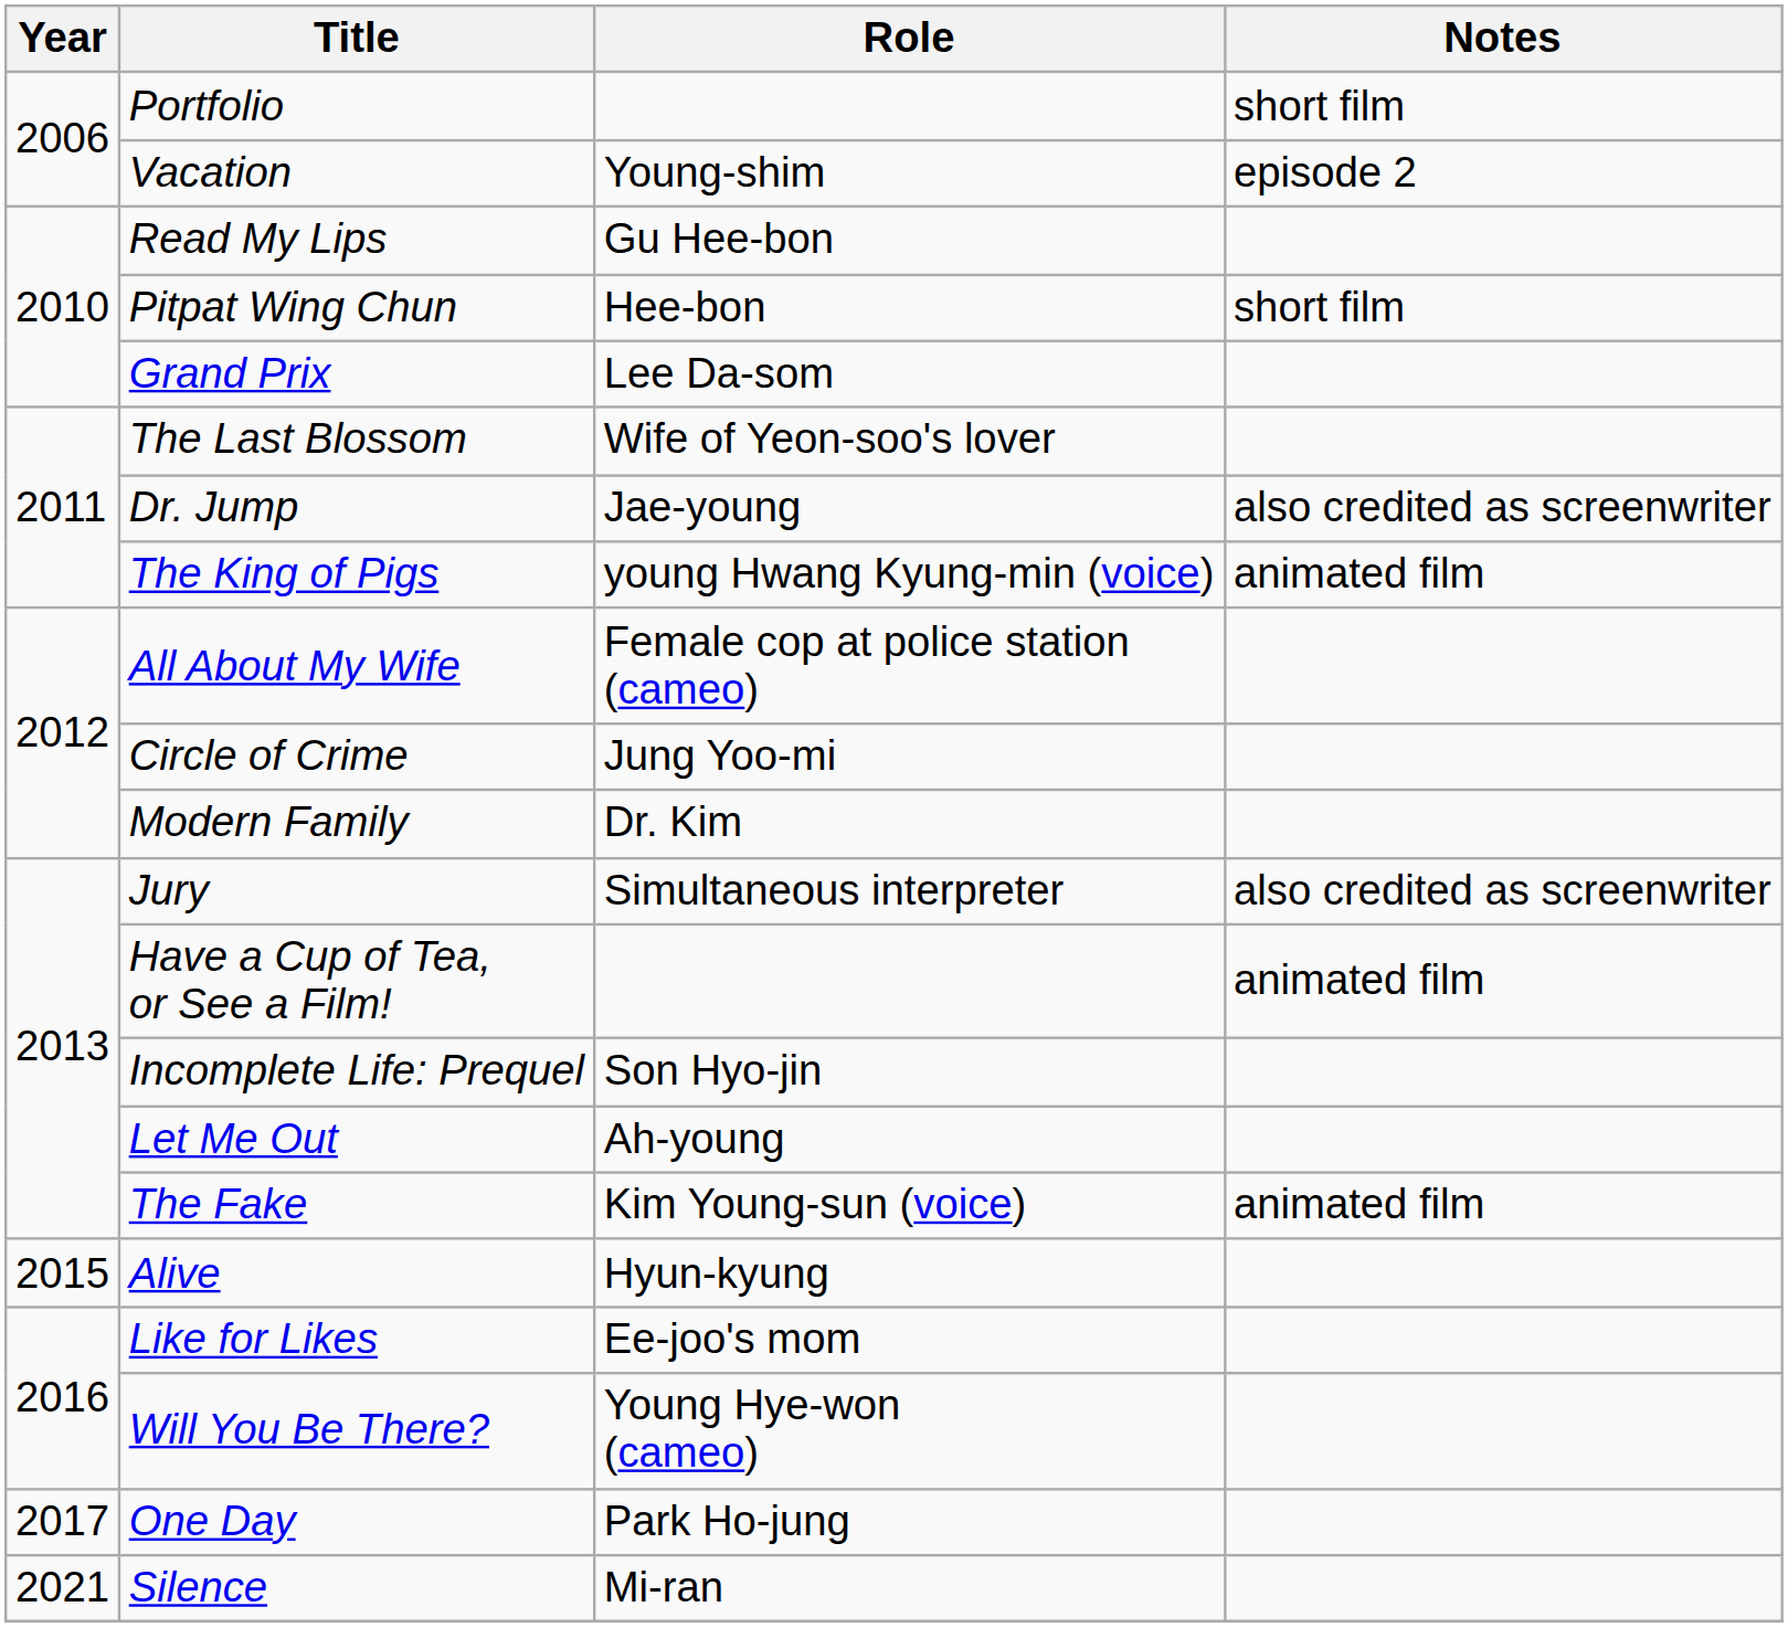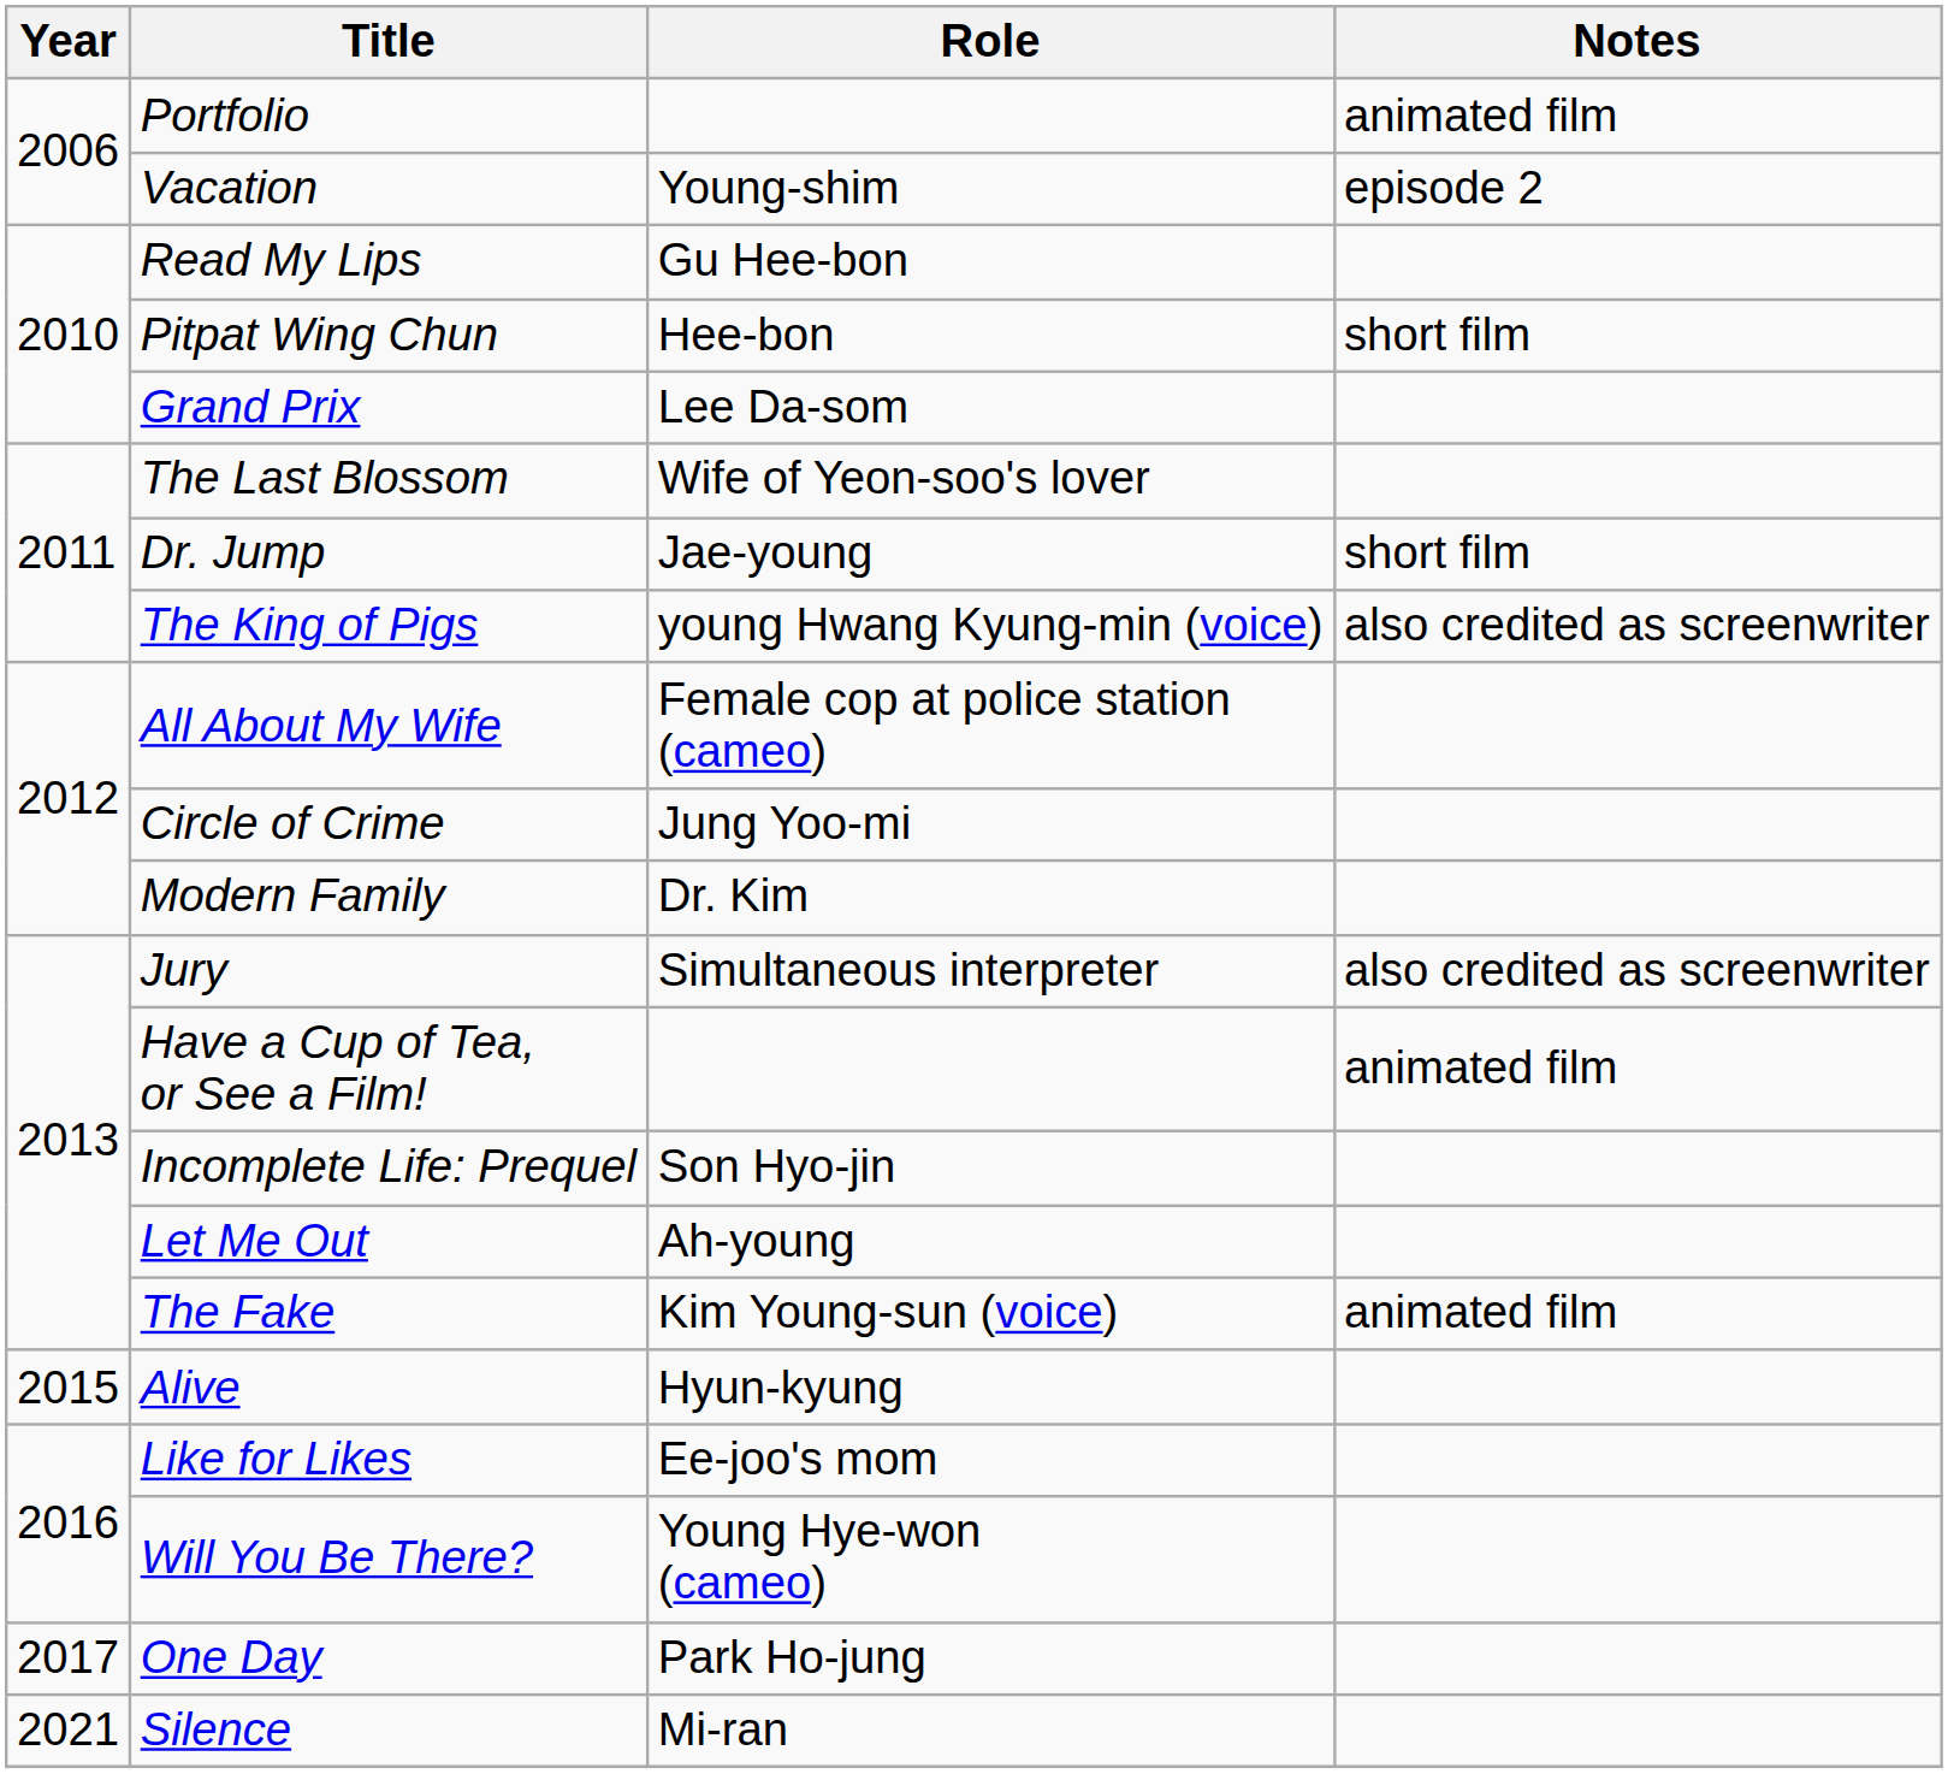Portfolio | Notes: short film -> animated film
Dr. Jump | Notes: also credited as screenwriter -> short film
The King of Pigs | Notes: animated film -> also credited as screenwriter
